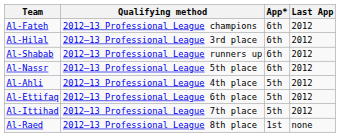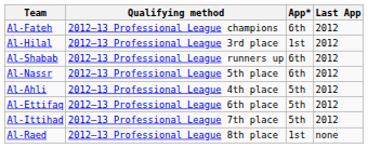Al-Hilal | App*: 6th -> 1st
